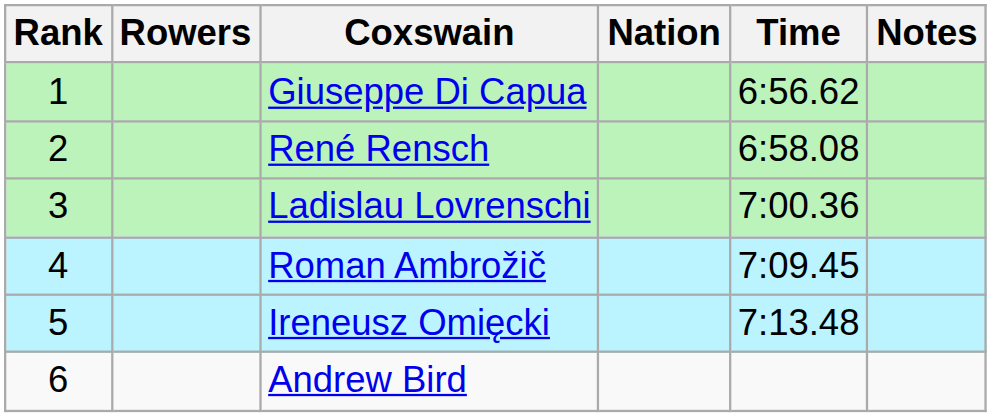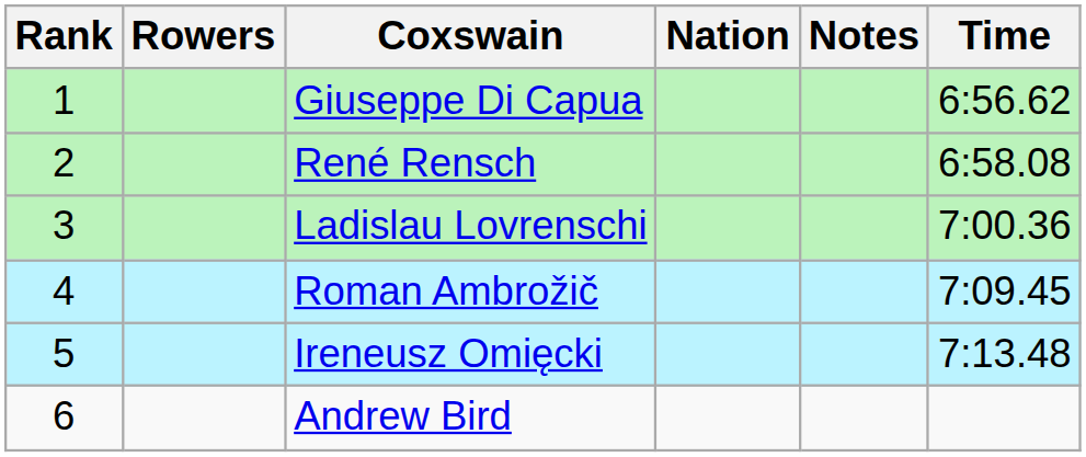columns swapped: Time <-> Notes
